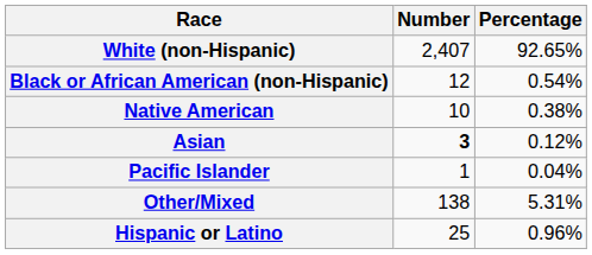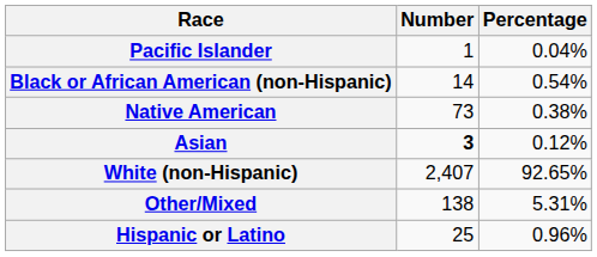rows swapped: White (non-Hispanic) <-> Pacific Islander
Black or African American (non-Hispanic) | Number: 12 -> 14
Native American | Number: 10 -> 73
